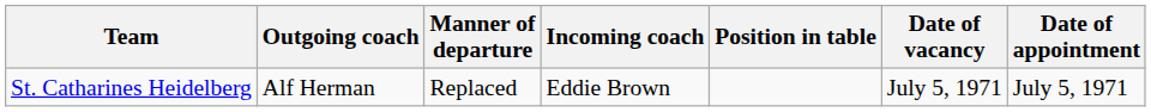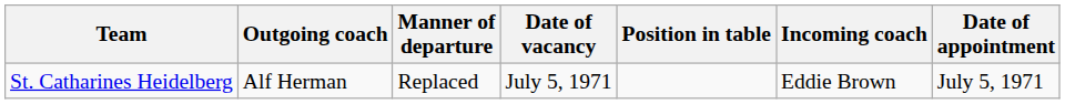columns swapped: Date of vacancy <-> Incoming coach
